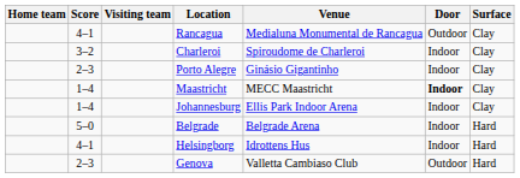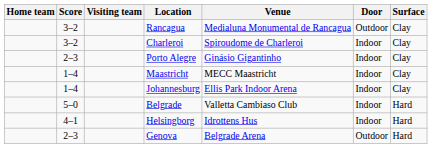Rancagua | Score: 4–1 -> 3–2
Maastricht | Door: bold -> normal
Belgrade | Venue: Belgrade Arena -> Valletta Cambiaso Club
Genova | Venue: Valletta Cambiaso Club -> Belgrade Arena
